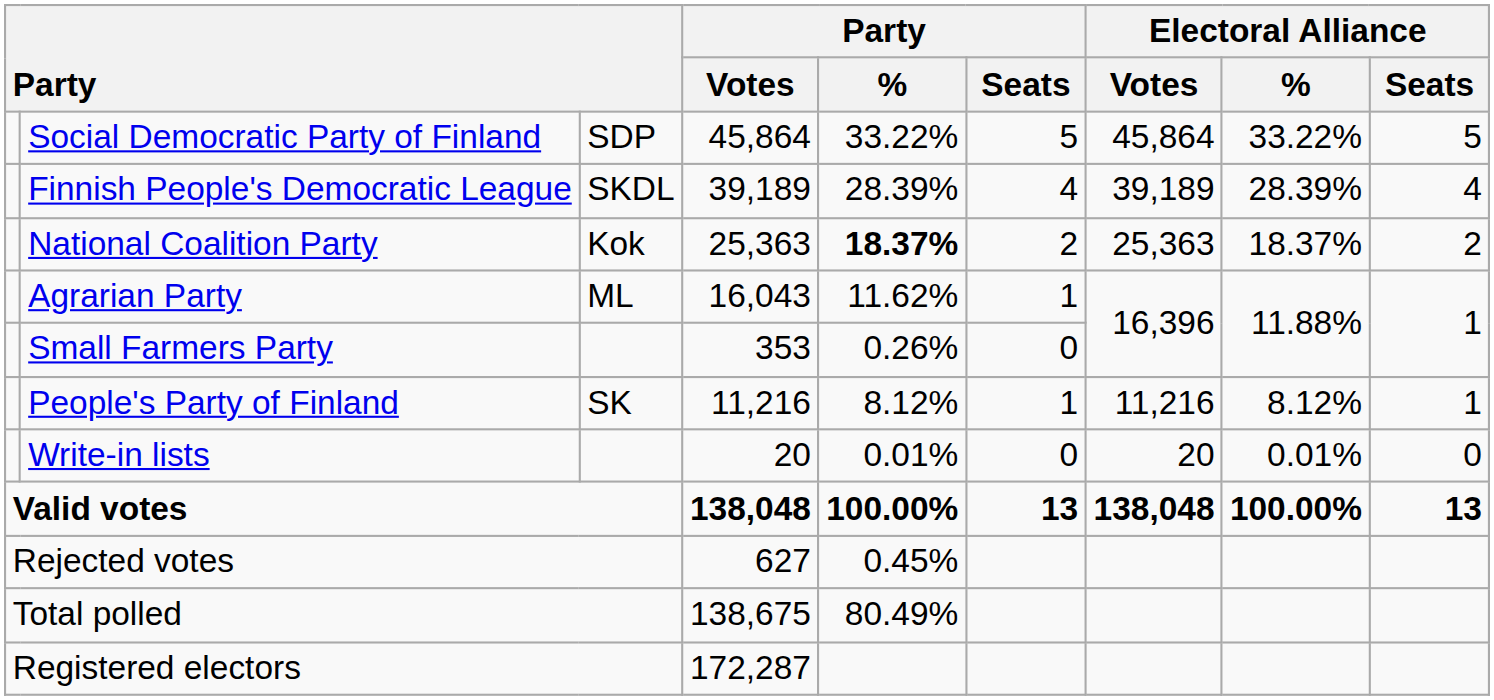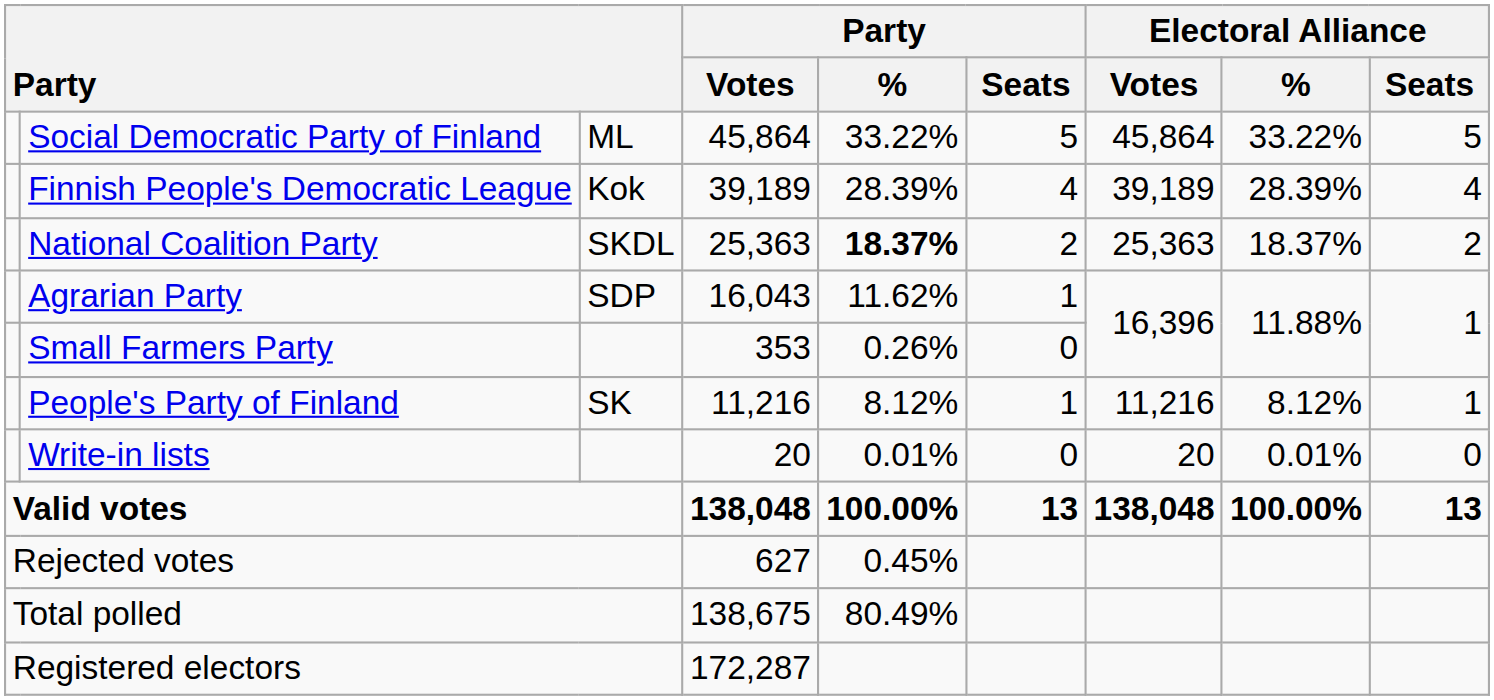Social Democratic Party of Finland | column 3: SDP -> ML
Finnish People's Democratic League | column 3: SKDL -> Kok
National Coalition Party | column 3: Kok -> SKDL
Agrarian Party | column 3: ML -> SDP
